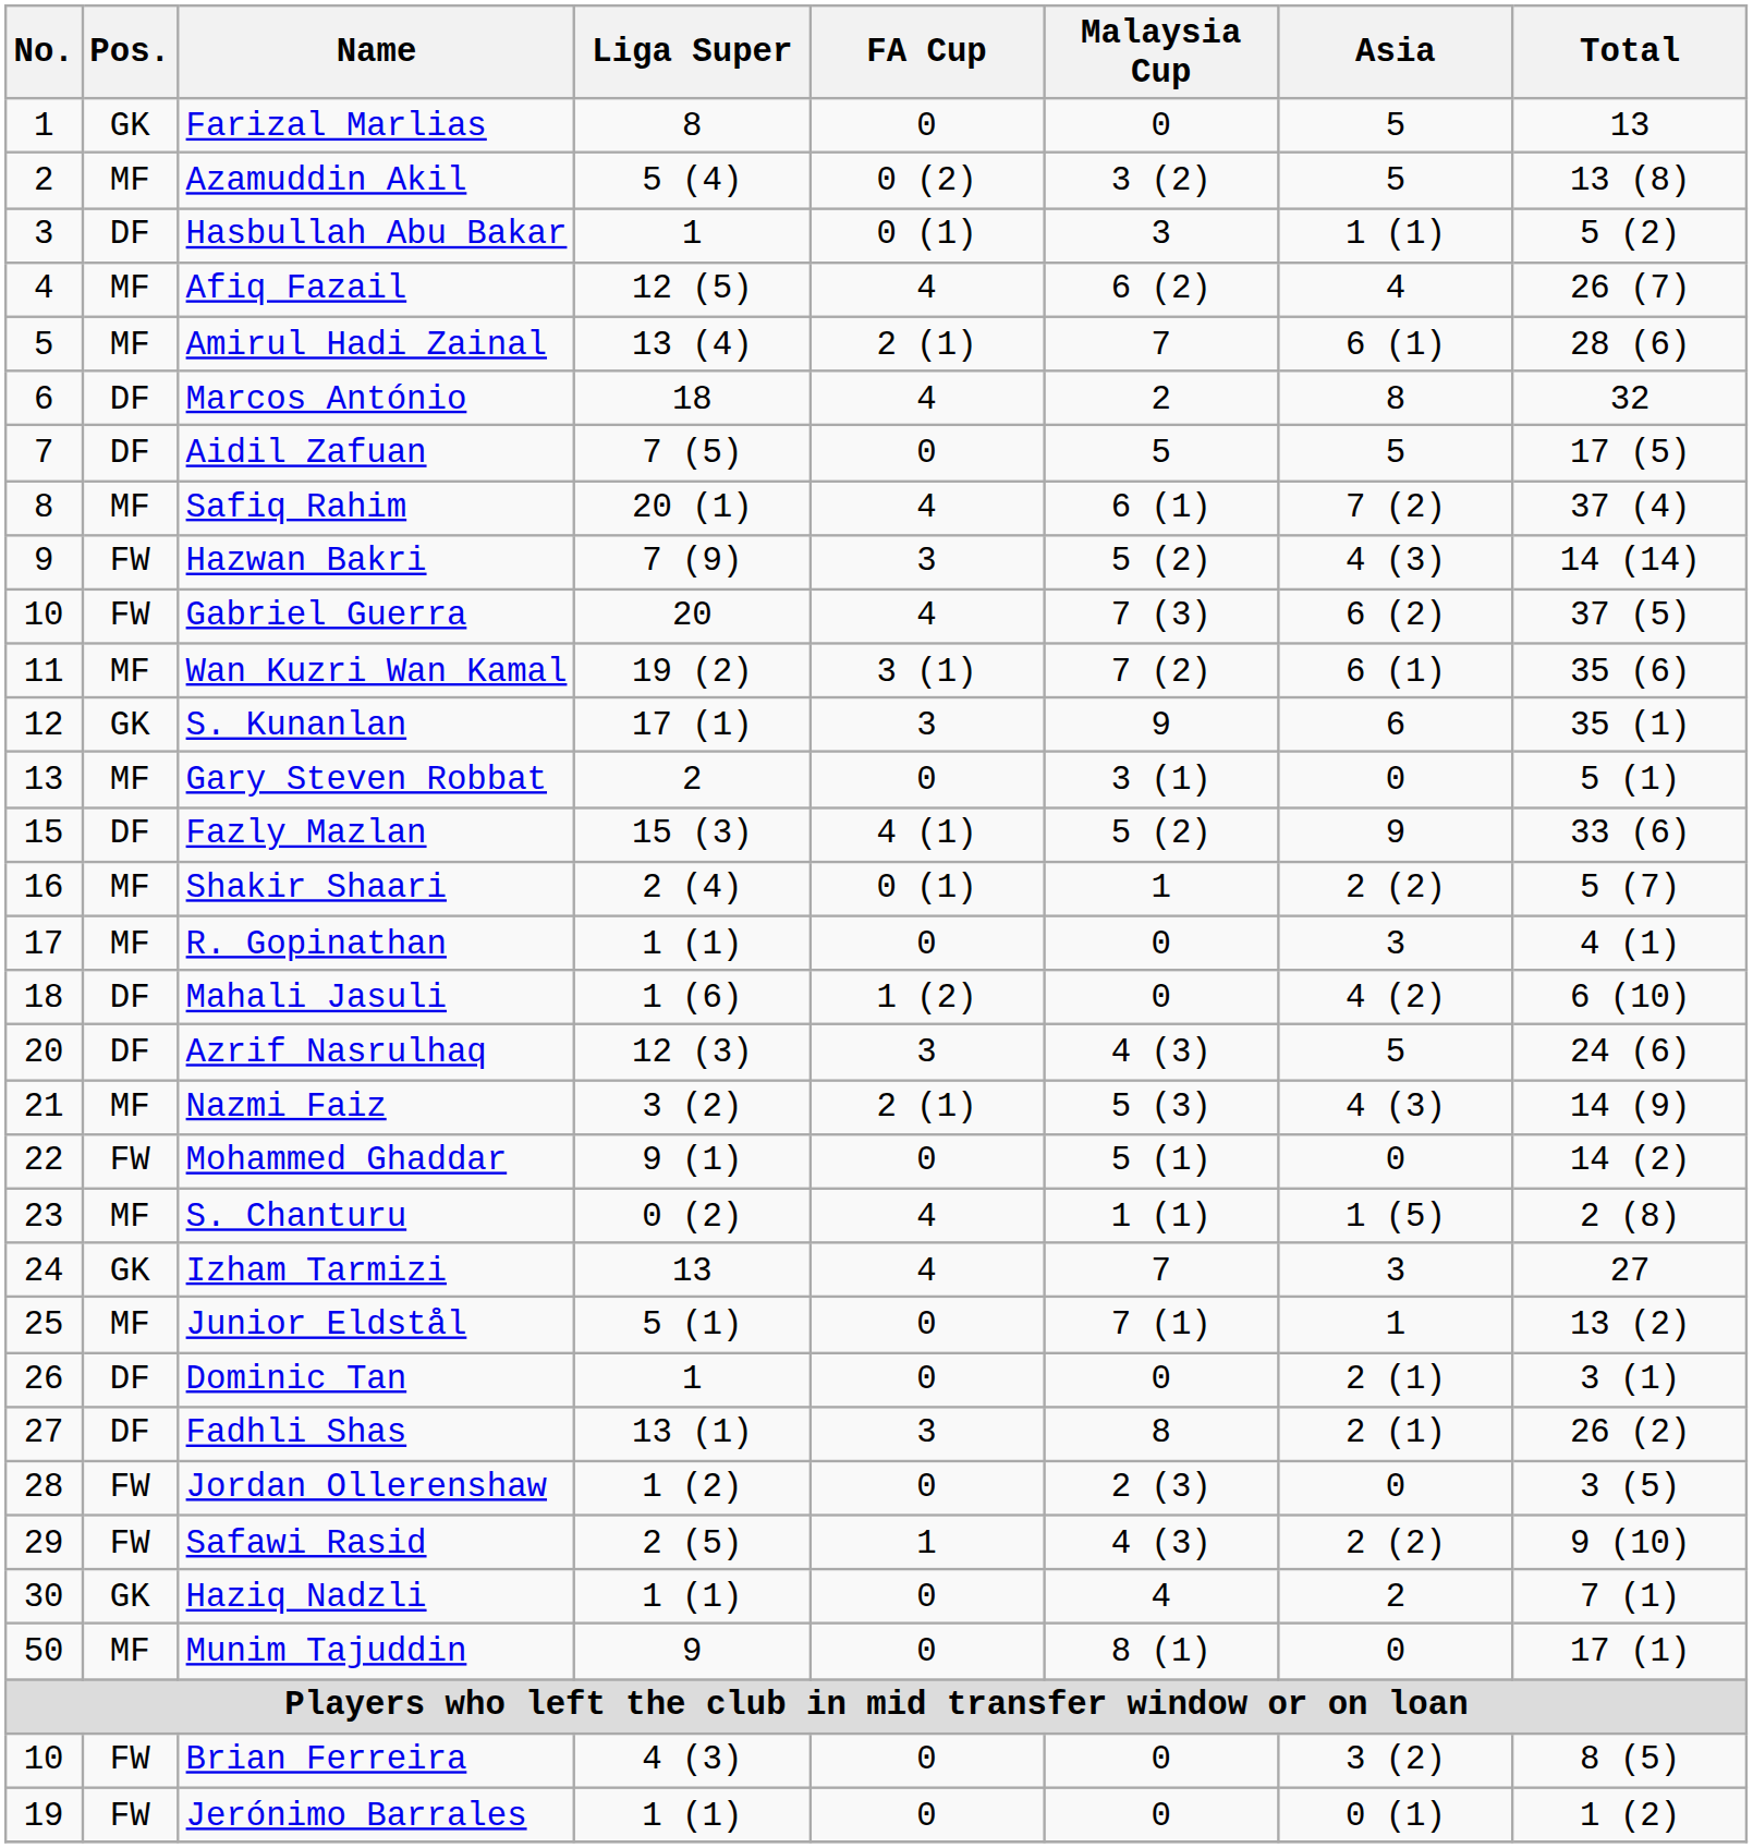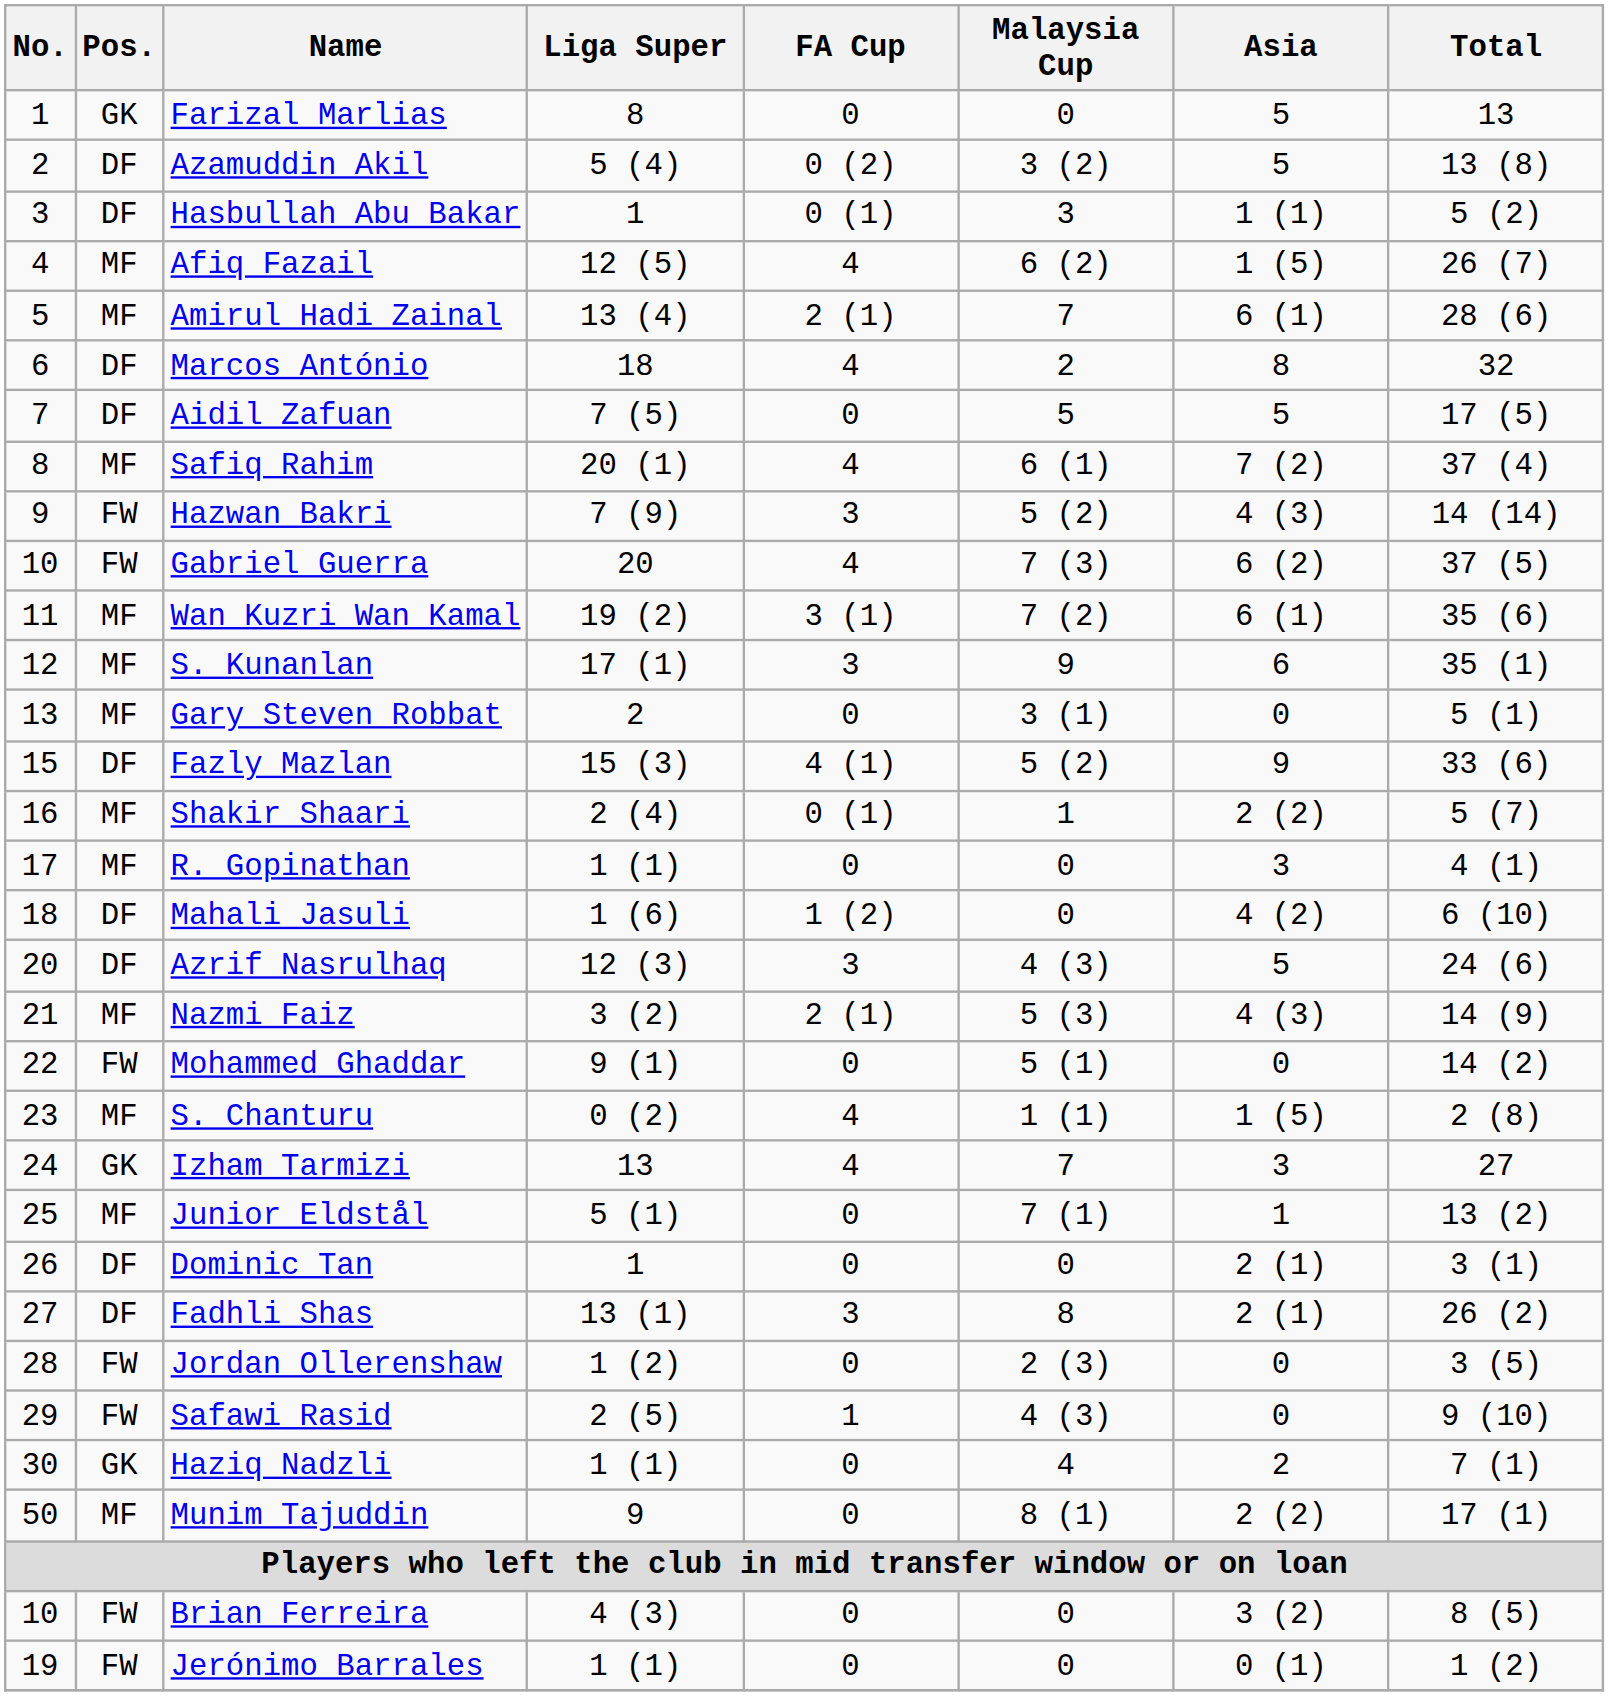Azamuddin Akil | Pos.: MF -> DF
Afiq Fazail | Asia: 4 -> 1 (5)
S. Kunanlan | Pos.: GK -> MF
Safawi Rasid | Asia: 2 (2) -> 0
Munim Tajuddin | Asia: 0 -> 2 (2)
